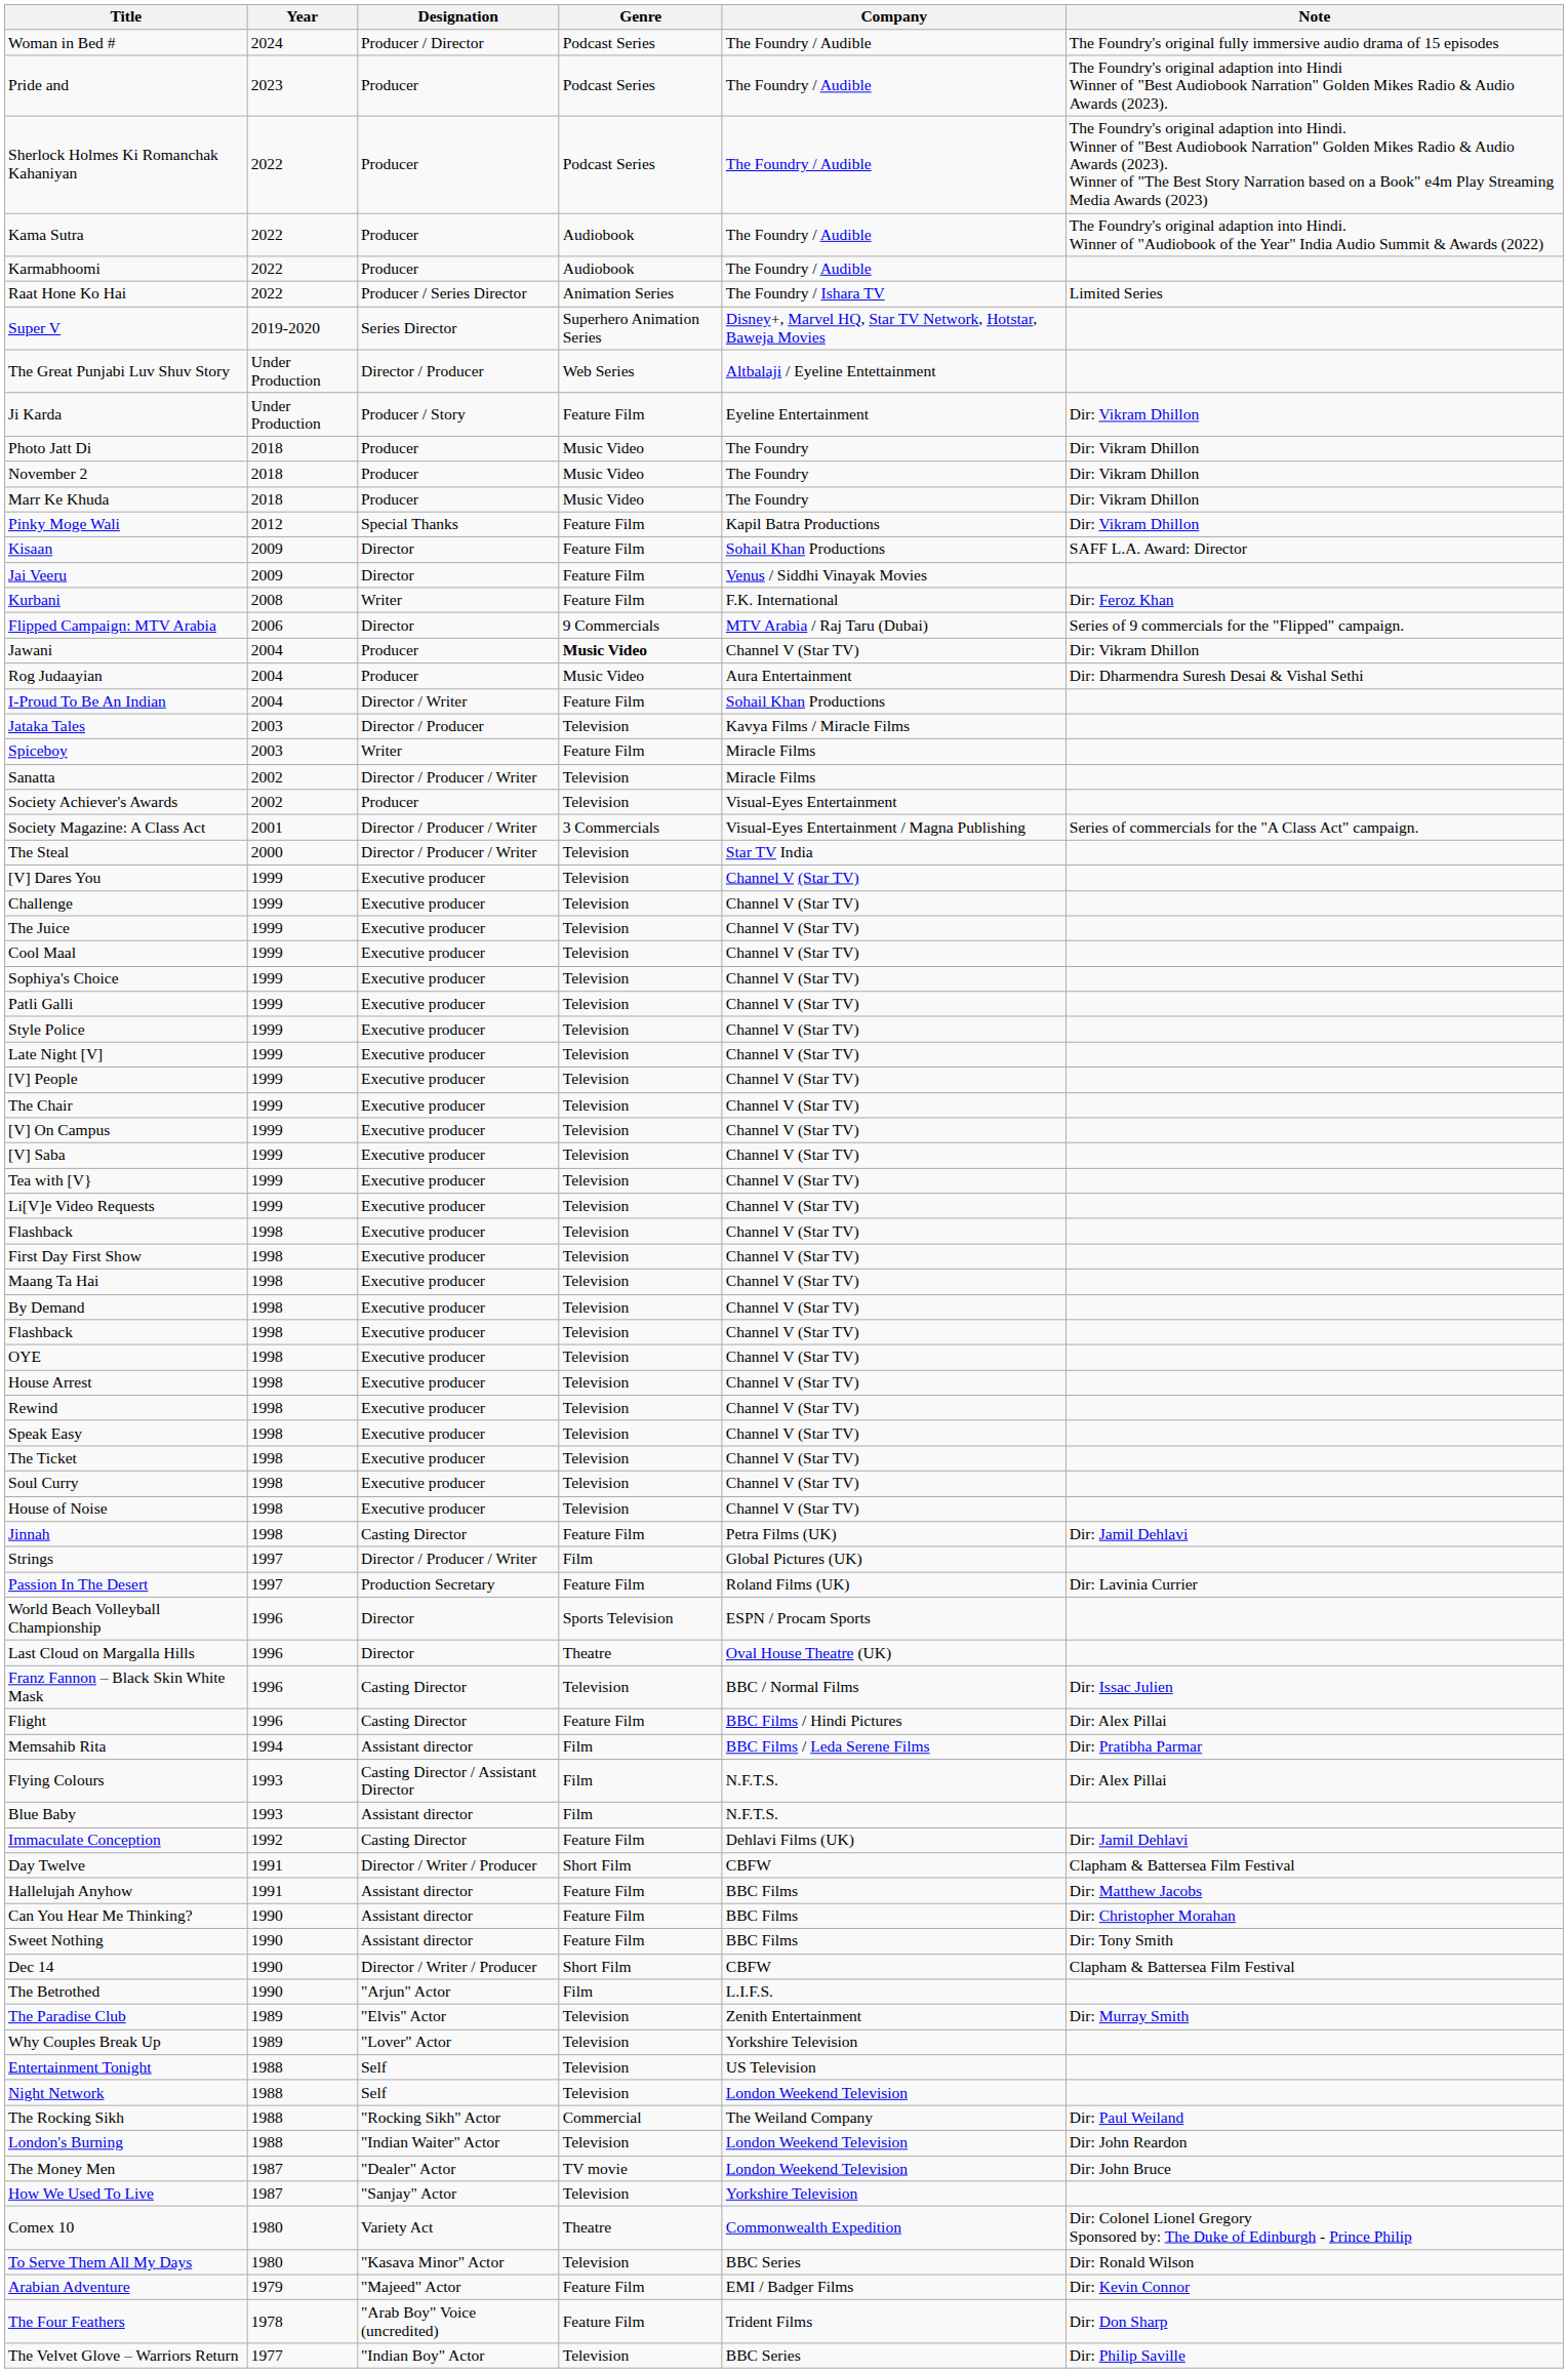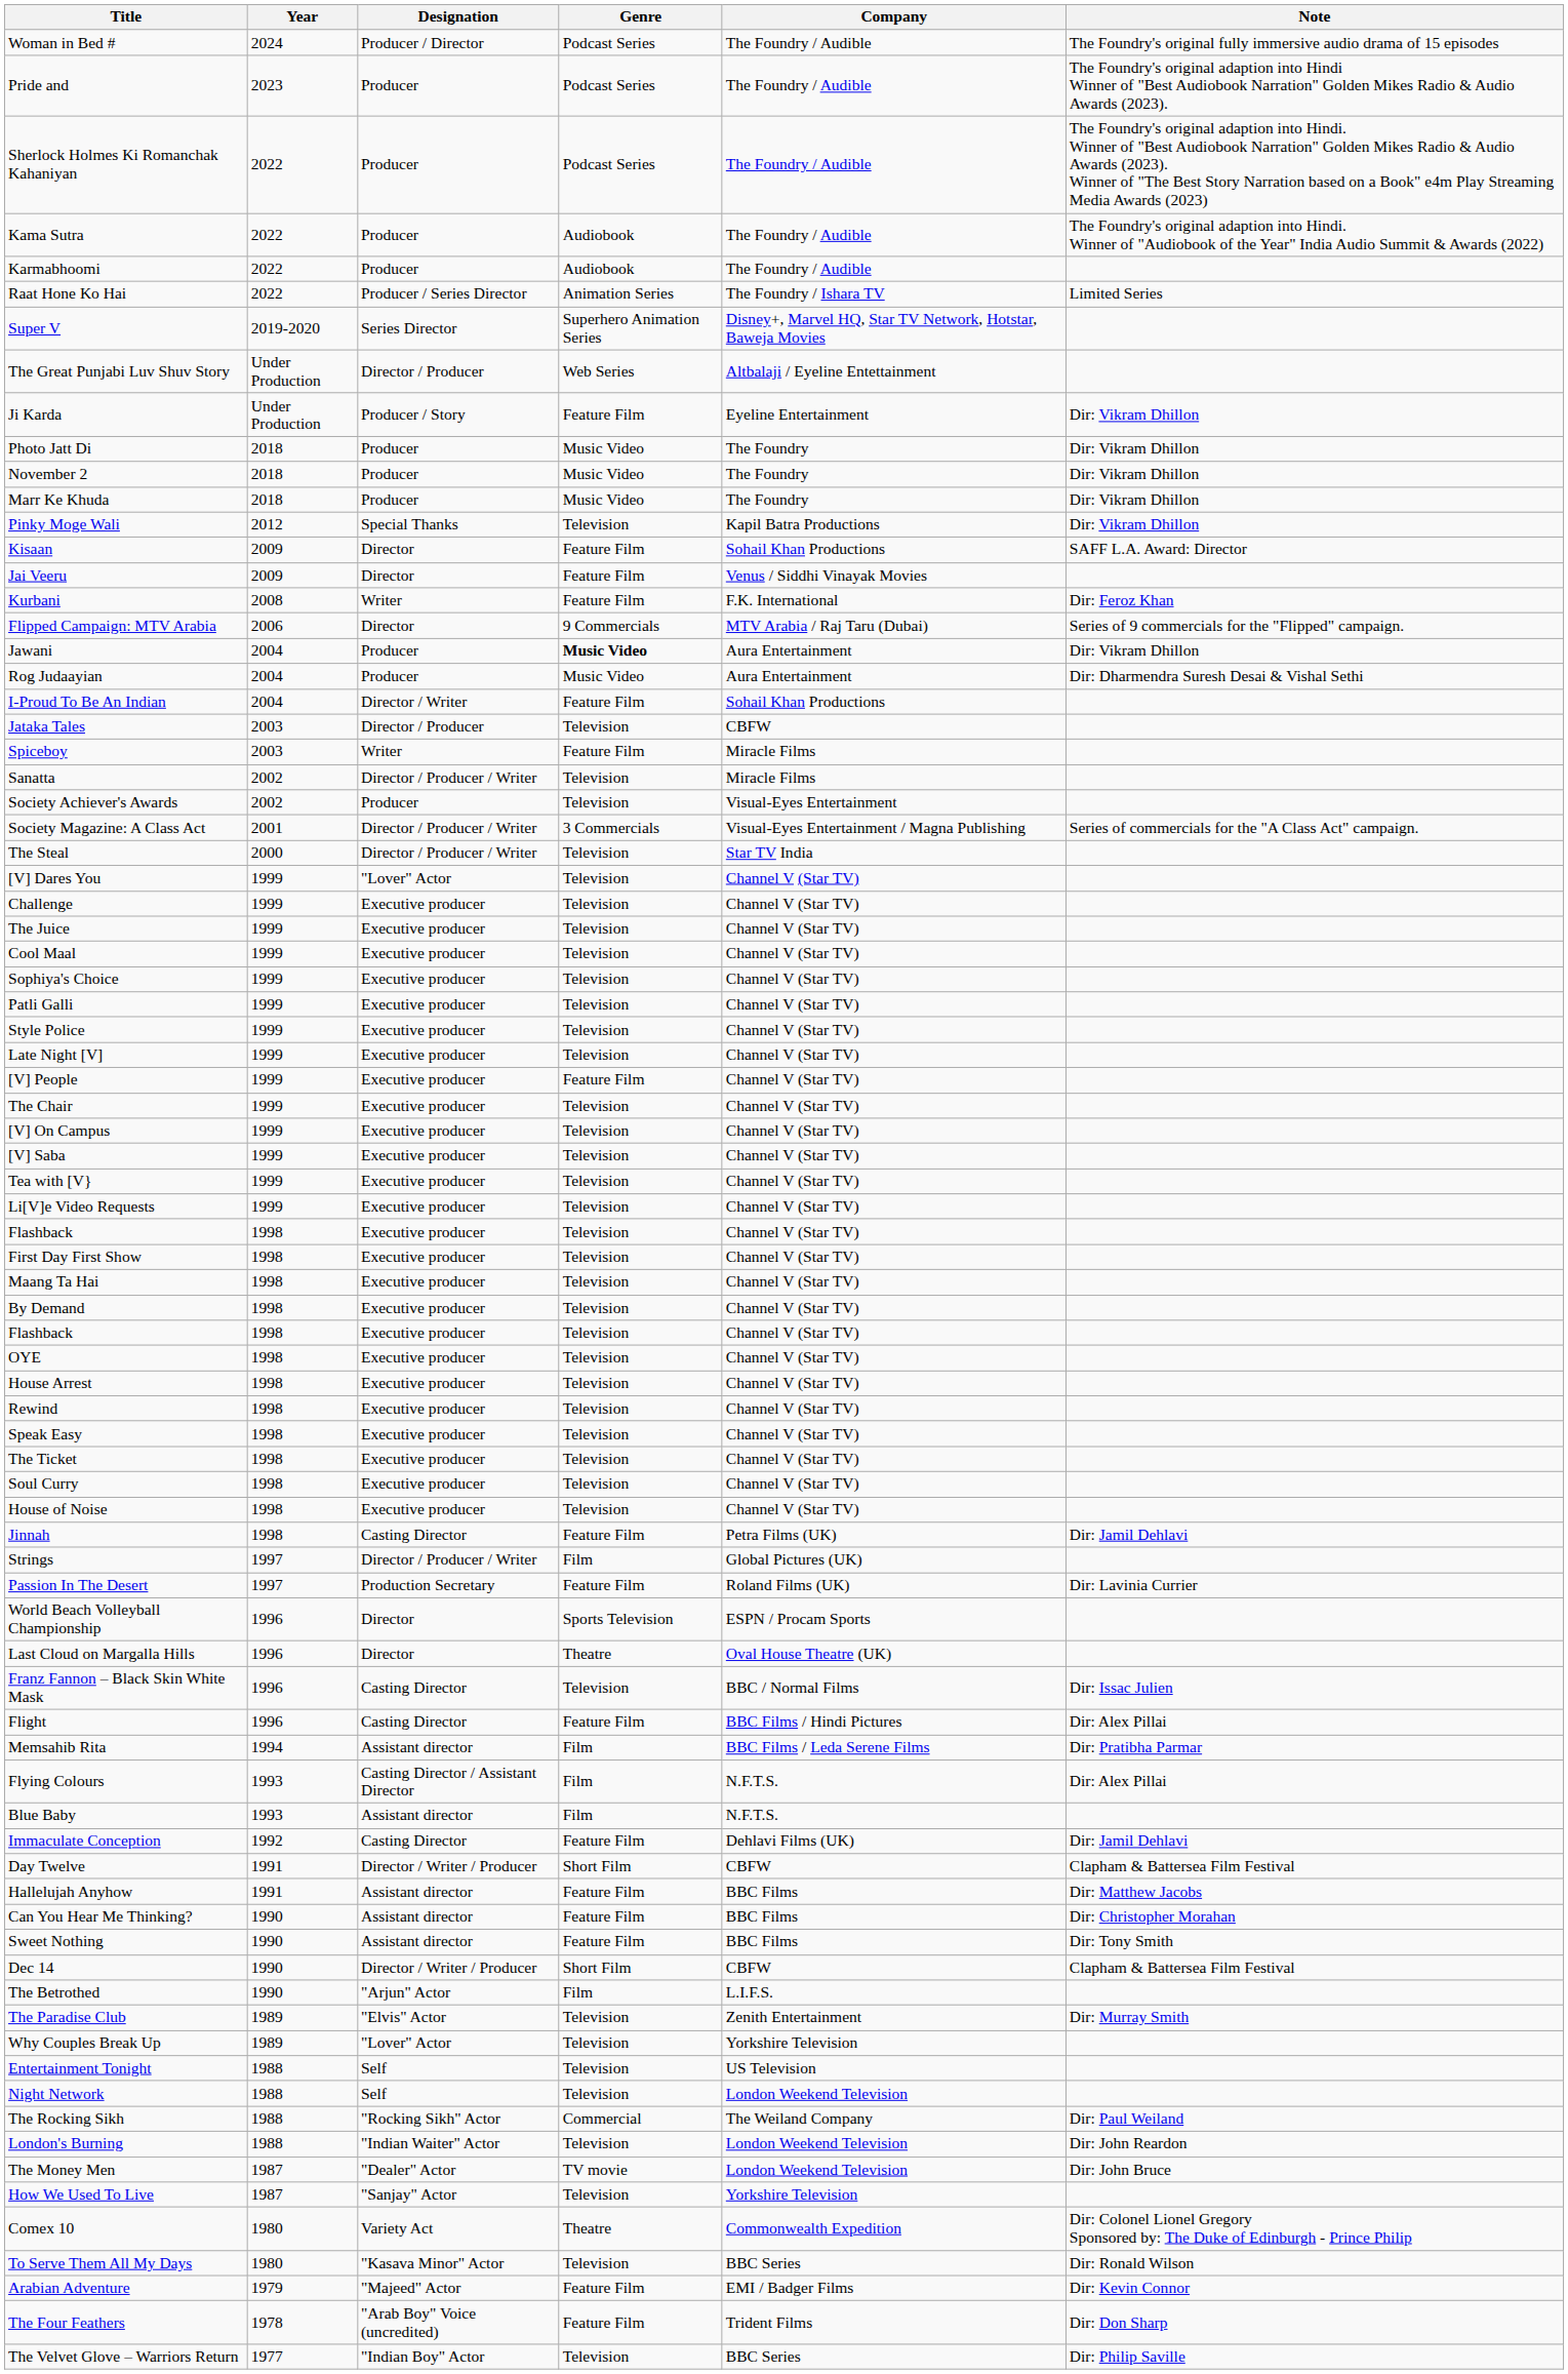Pinky Moge Wali | Genre: Feature Film -> Television
Jawani | Company: Channel V (Star TV) -> Aura Entertainment
Jataka Tales | Company: Kavya Films / Miracle Films -> CBFW
[V] Dares You | Designation: Executive producer -> "Lover" Actor
[V] People | Genre: Television -> Feature Film
